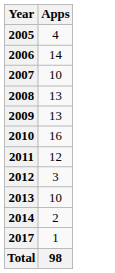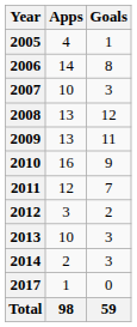+ column: Goals | 1 | 8 | 3 | 12 | 11 | 9 | 7 | 2 | 3 | 3 | 0 | 59
